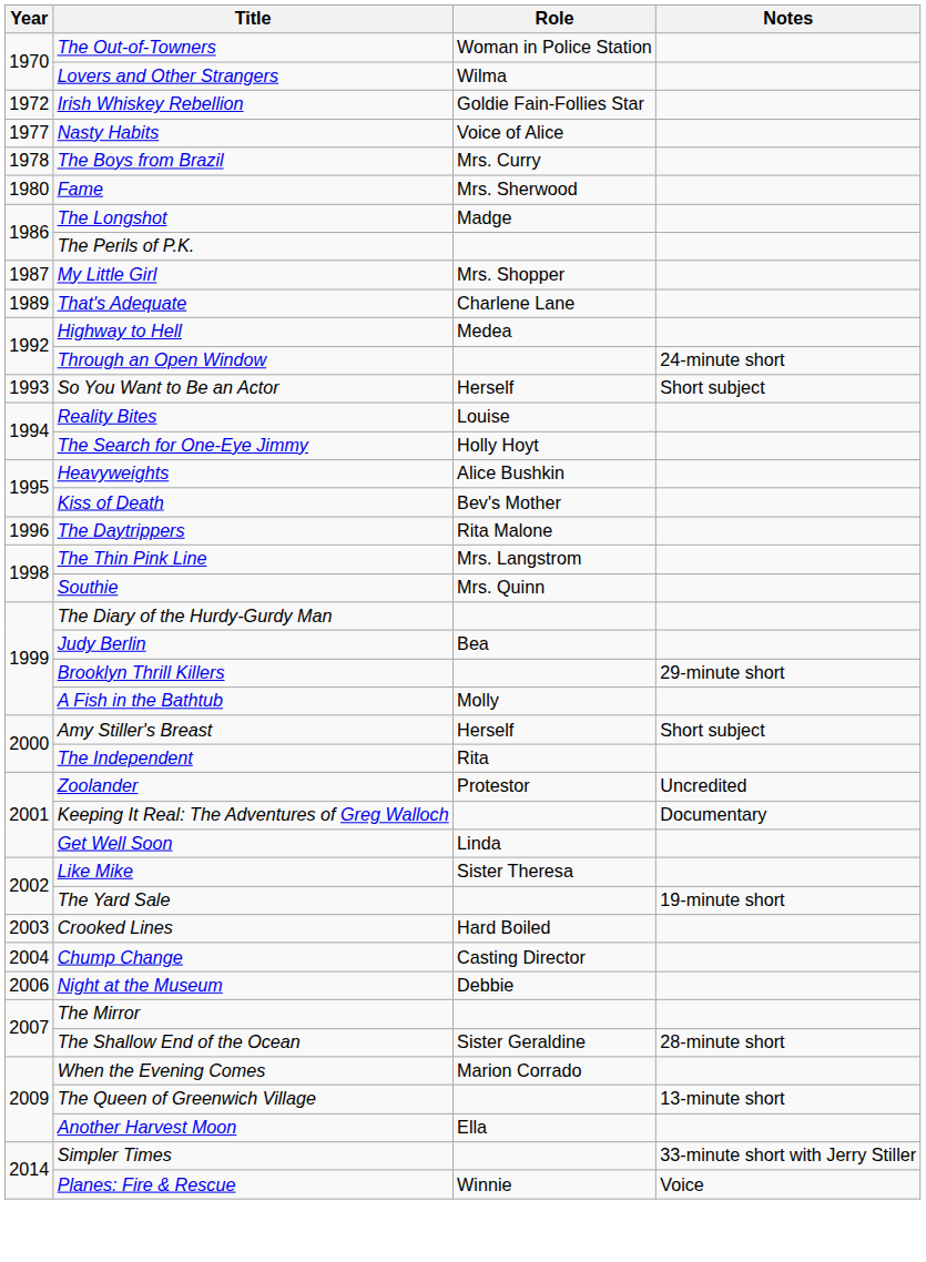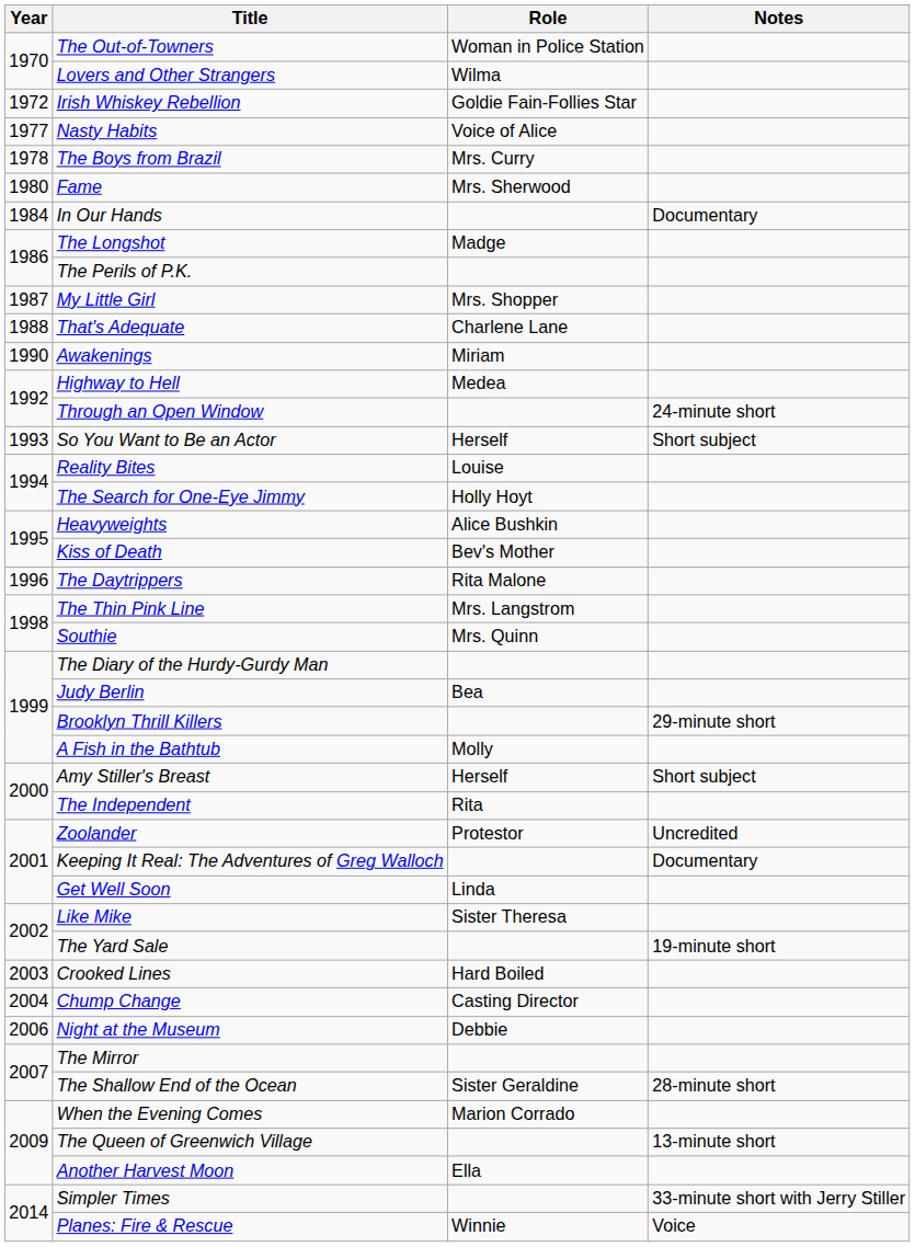+ row: 1984 | In Our Hands | Documentary
That's Adequate | Year: 1989 -> 1988
+ row: 1990 | Awakenings | Miriam
